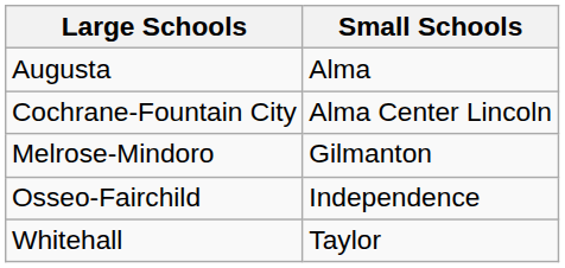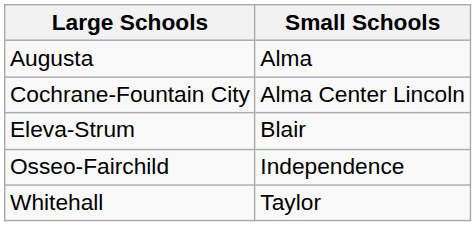+ row: Eleva-Strum | Blair
- row: Melrose-Mindoro | Gilmanton
